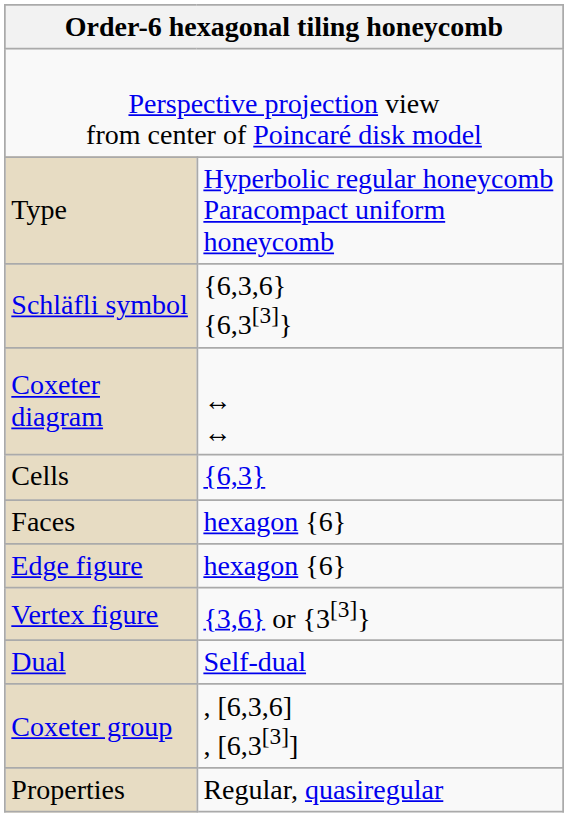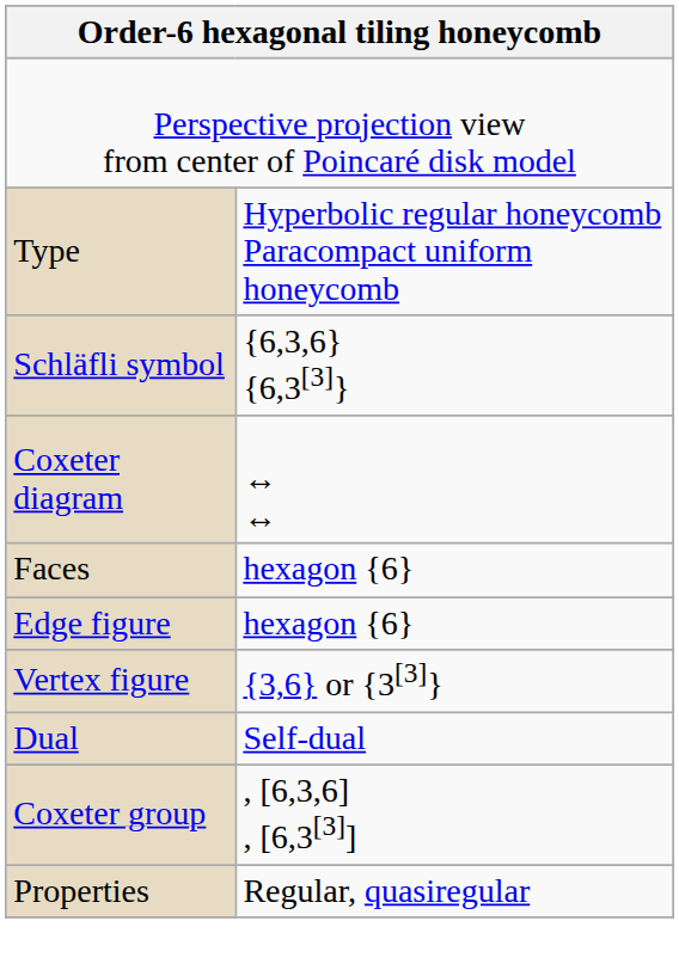- row: Cells | {6,3}
